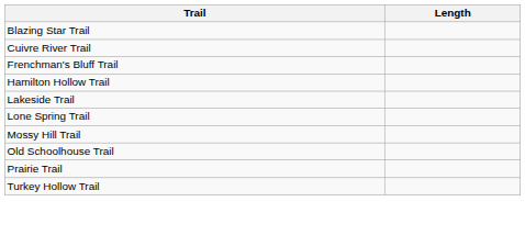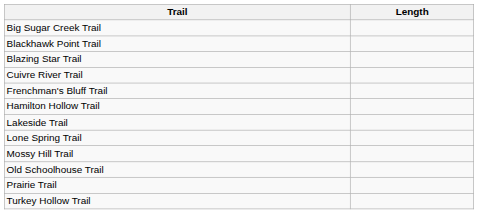+ row: Big Sugar Creek Trail
+ row: Blackhawk Point Trail
